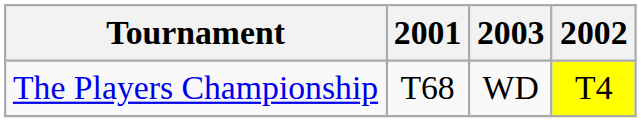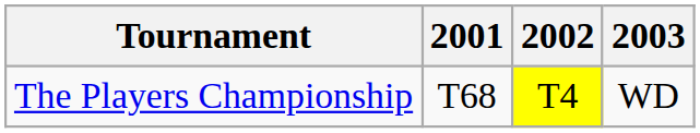columns swapped: 2002 <-> 2003
